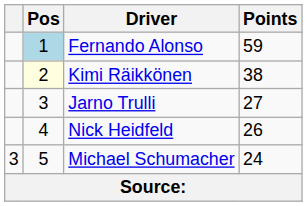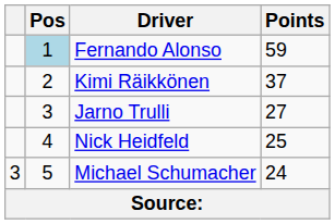Kimi Räikkönen | Pos: lightyellow background -> no background
Kimi Räikkönen | Points: 38 -> 37
Nick Heidfeld | Points: 26 -> 25
